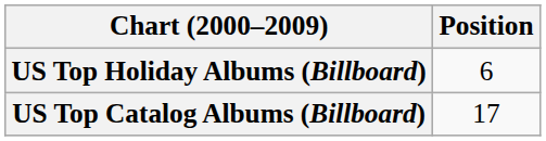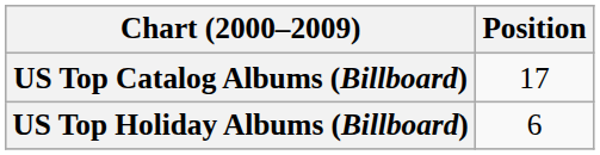rows swapped: US Top Catalog Albums (Billboard) <-> US Top Holiday Albums (Billboard)
